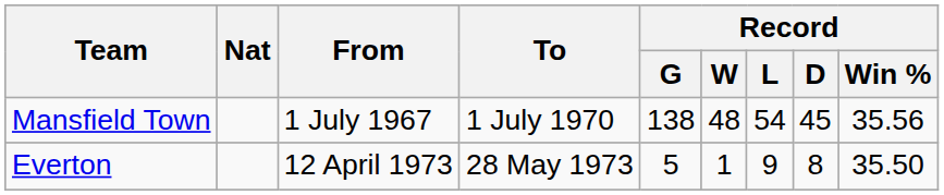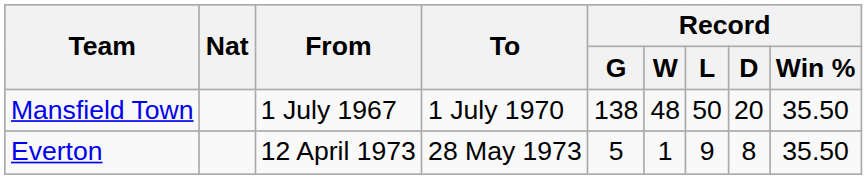Mansfield Town | Record / L: 54 -> 50
Mansfield Town | Record / D: 45 -> 20
Mansfield Town | Record / Win %: 35.56 -> 35.50
